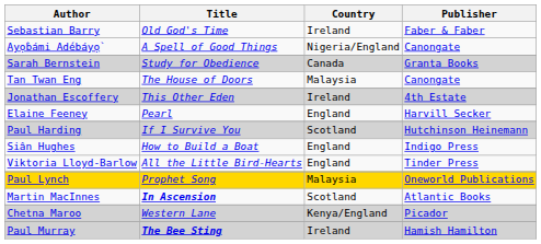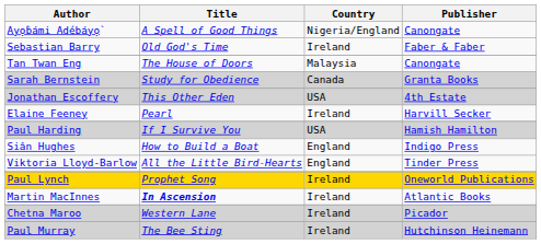rows swapped: Ayọ̀bámi Adébáyọ̀ <-> Sebastian Barry
rows swapped: Sarah Bernstein <-> Tan Twan Eng
Jonathan Escoffery | Country: Ireland -> USA
Elaine Feeney | Country: England -> Ireland
Paul Harding | Country: Scotland -> USA
Paul Harding | Publisher: Hutchinson Heinemann -> Hamish Hamilton
Paul Lynch | Country: Malaysia -> Ireland
Martin MacInnes | Country: Scotland -> Ireland
Chetna Maroo | Country: Kenya/England -> Ireland
Paul Murray | Title: bold -> normal
Paul Murray | Publisher: Hamish Hamilton -> Hutchinson Heinemann
